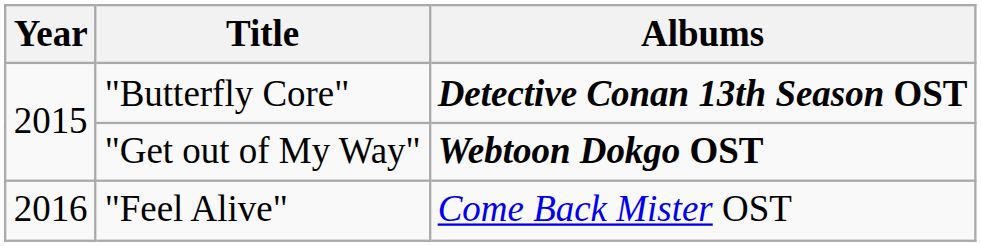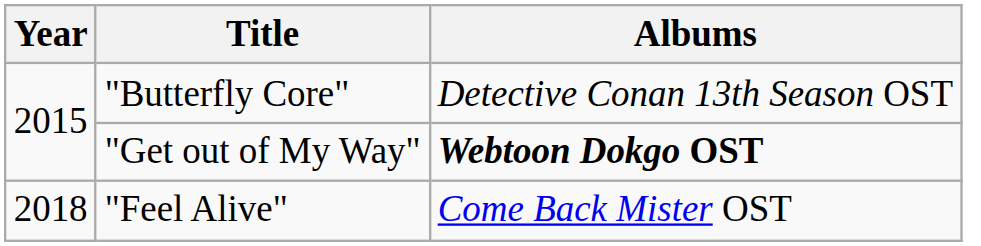"Butterfly Core" | Albums: bold -> normal
"Feel Alive" | Year: 2016 -> 2018
